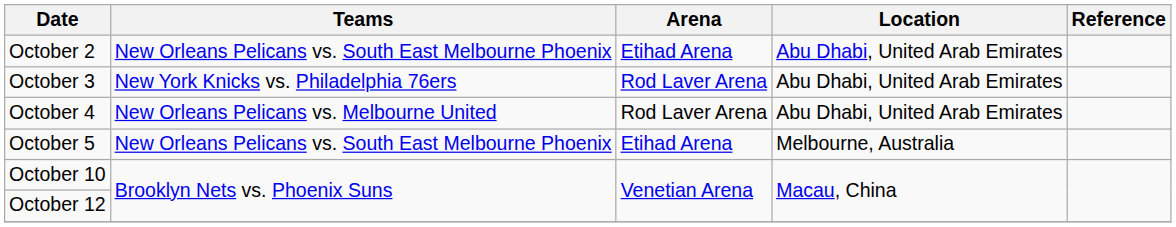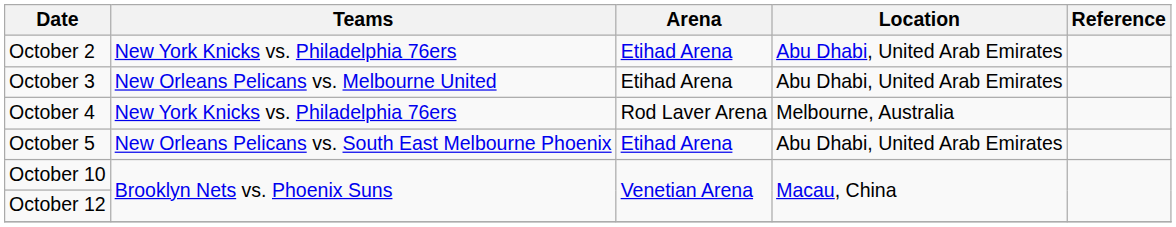October 2 | Teams: New Orleans Pelicans vs. South East Melbourne Phoenix -> New York Knicks vs. Philadelphia 76ers
October 3 | Teams: New York Knicks vs. Philadelphia 76ers -> New Orleans Pelicans vs. Melbourne United
October 3 | Arena: Rod Laver Arena -> Etihad Arena
October 4 | Teams: New Orleans Pelicans vs. Melbourne United -> New York Knicks vs. Philadelphia 76ers
October 4 | Location: Abu Dhabi, United Arab Emirates -> Melbourne, Australia
October 5 | Location: Melbourne, Australia -> Abu Dhabi, United Arab Emirates
